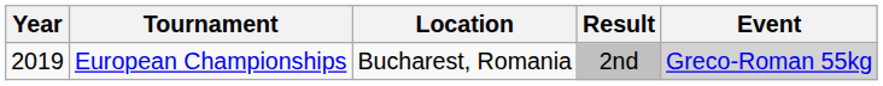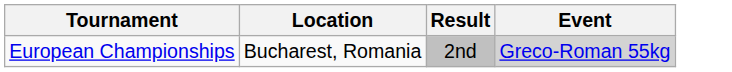- column: Year | 2019
